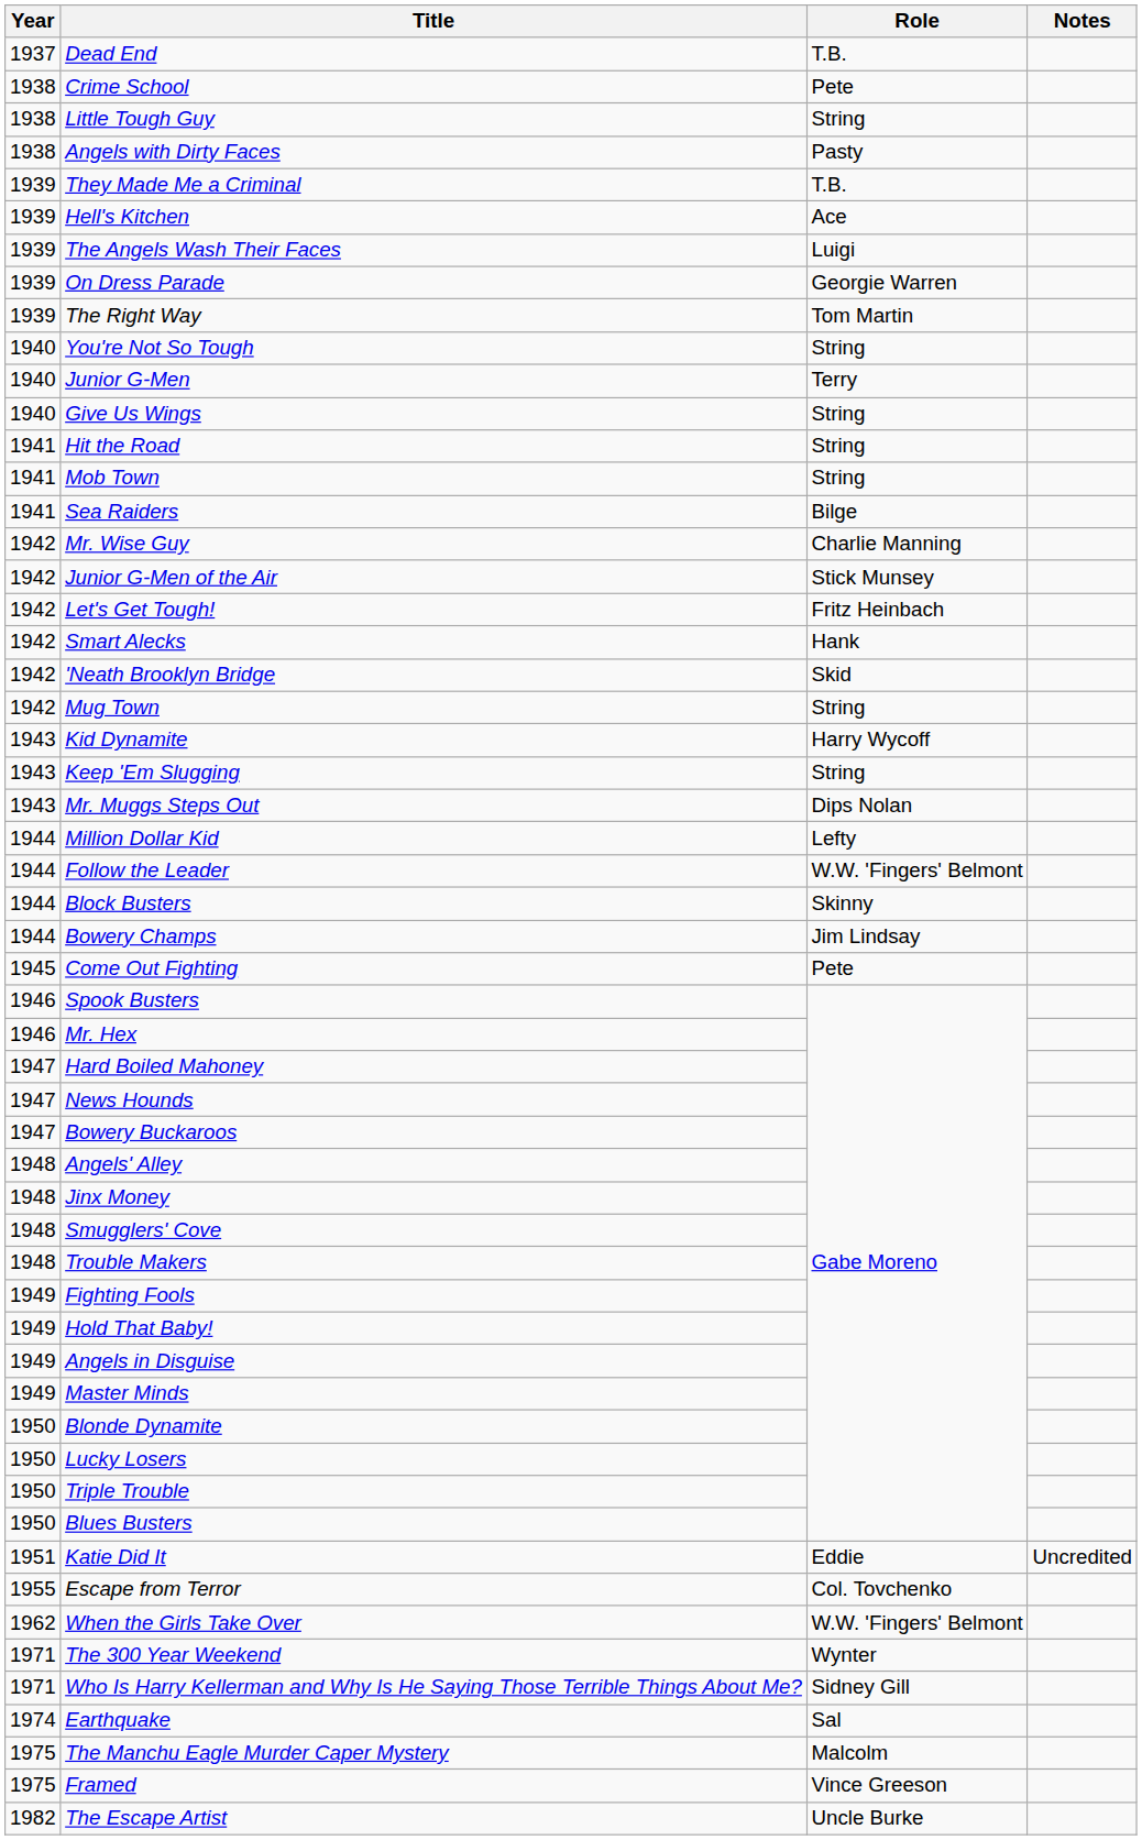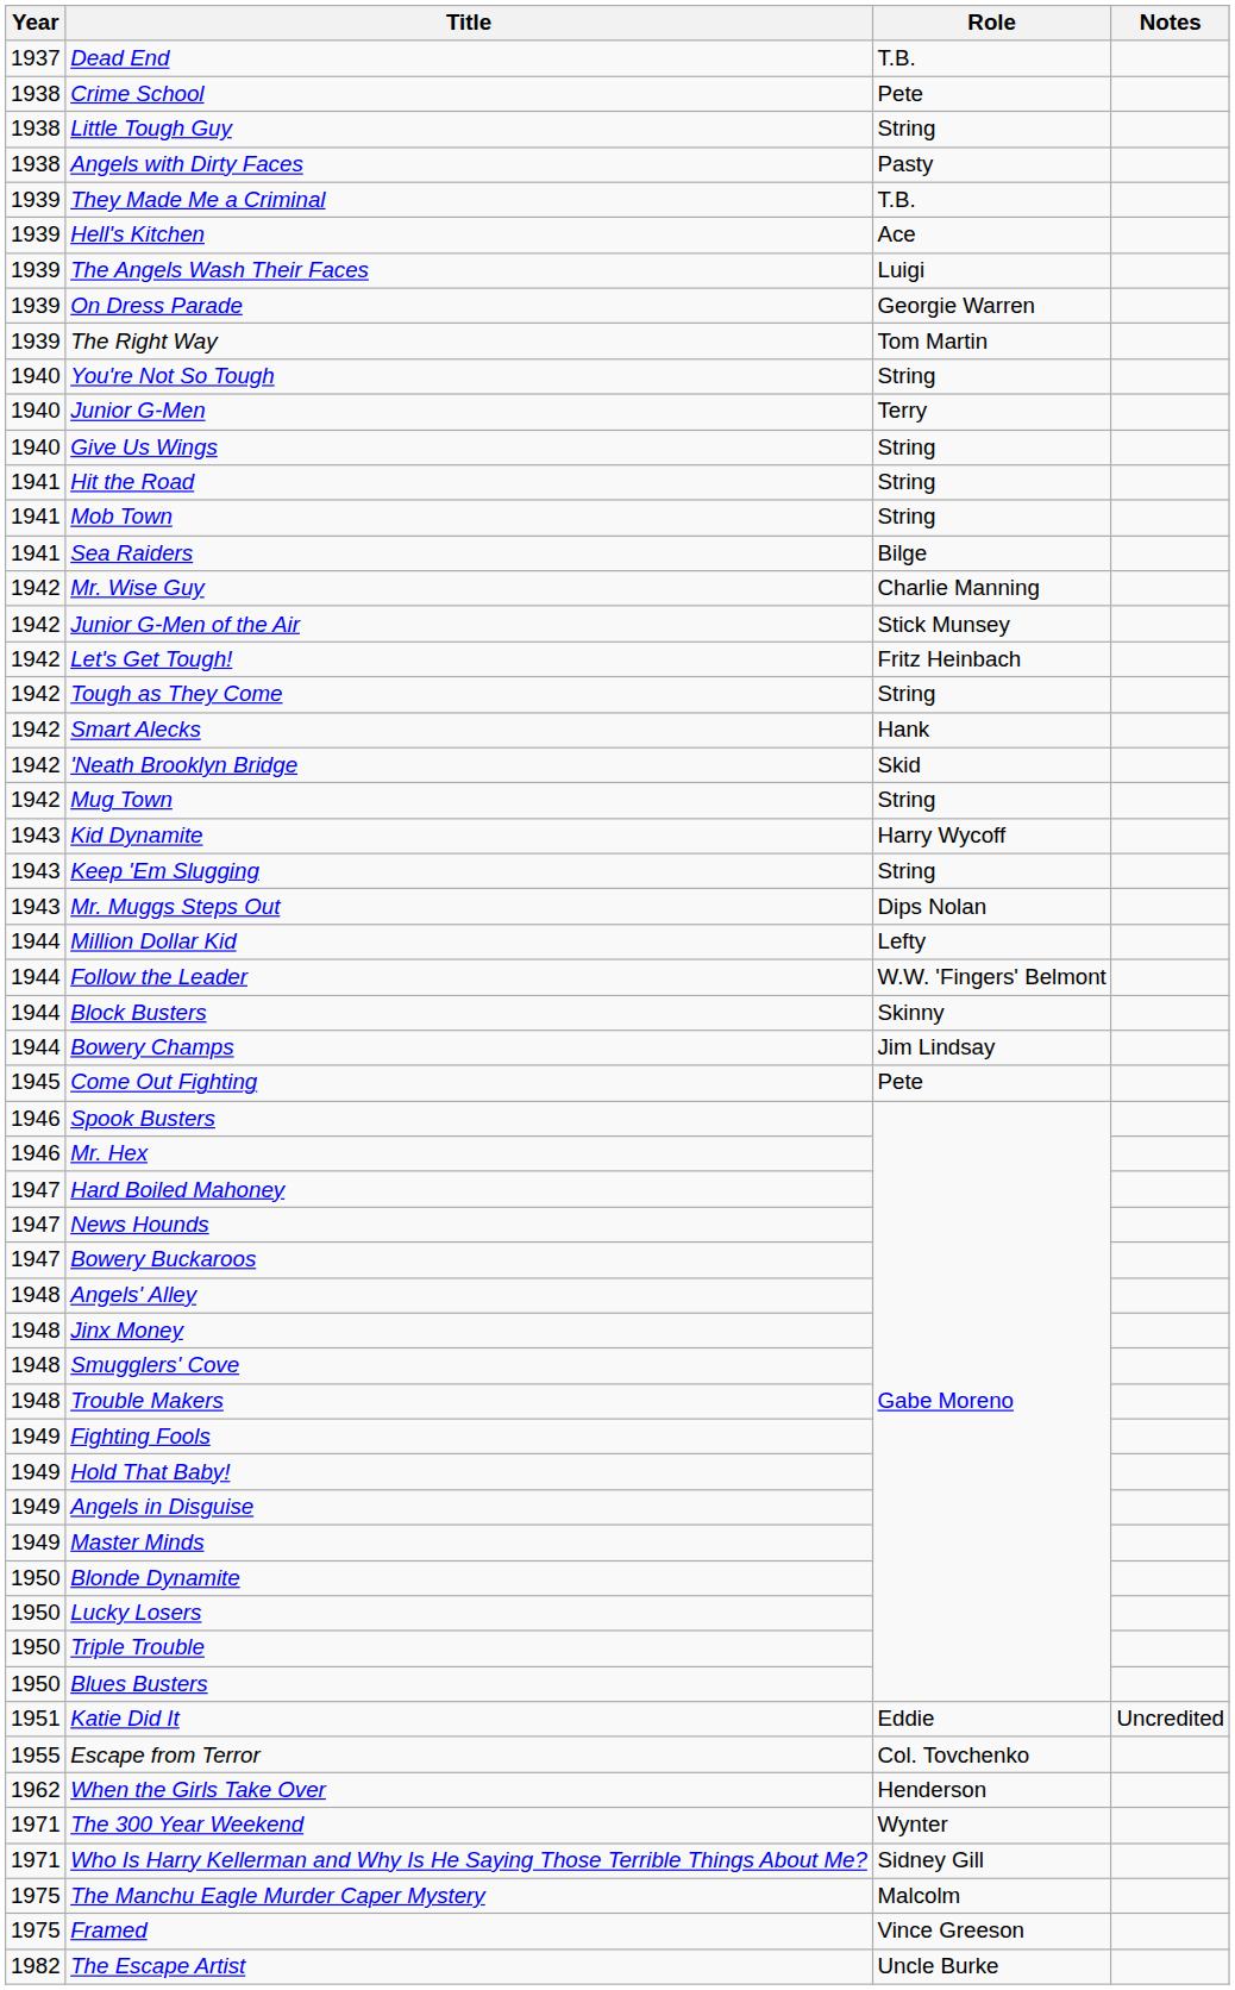+ row: 1942 | Tough as They Come | String
When the Girls Take Over | Role: W.W. 'Fingers' Belmont -> Henderson
- row: 1974 | Earthquake | Sal
